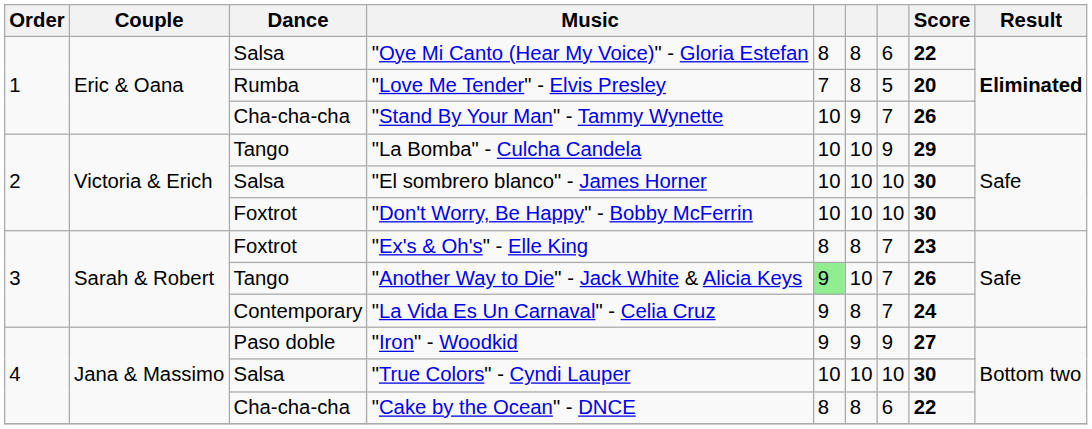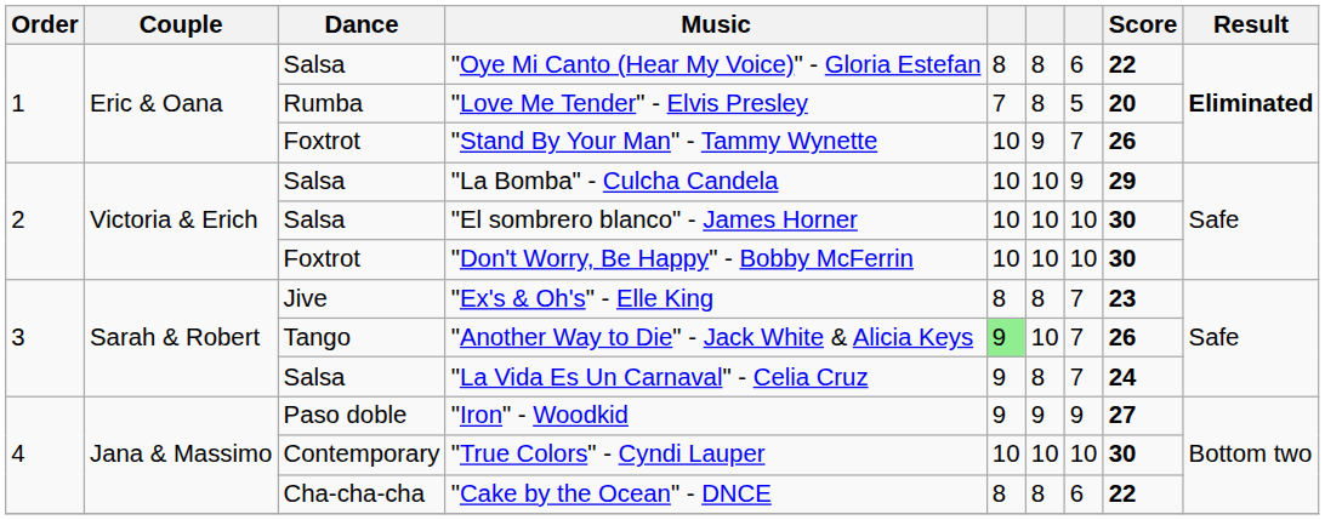"Stand By Your Man" - Tammy Wynette | Dance: Cha-cha-cha -> Foxtrot
"La Bomba" - Culcha Candela | Dance: Tango -> Salsa
"Ex's & Oh's" - Elle King | Dance: Foxtrot -> Jive
"La Vida Es Un Carnaval" - Celia Cruz | Dance: Contemporary -> Salsa
"True Colors" - Cyndi Lauper | Dance: Salsa -> Contemporary
